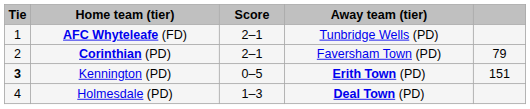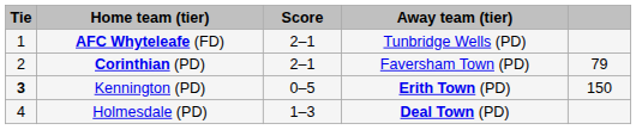Kennington (PD) | column 5: 151 -> 150
